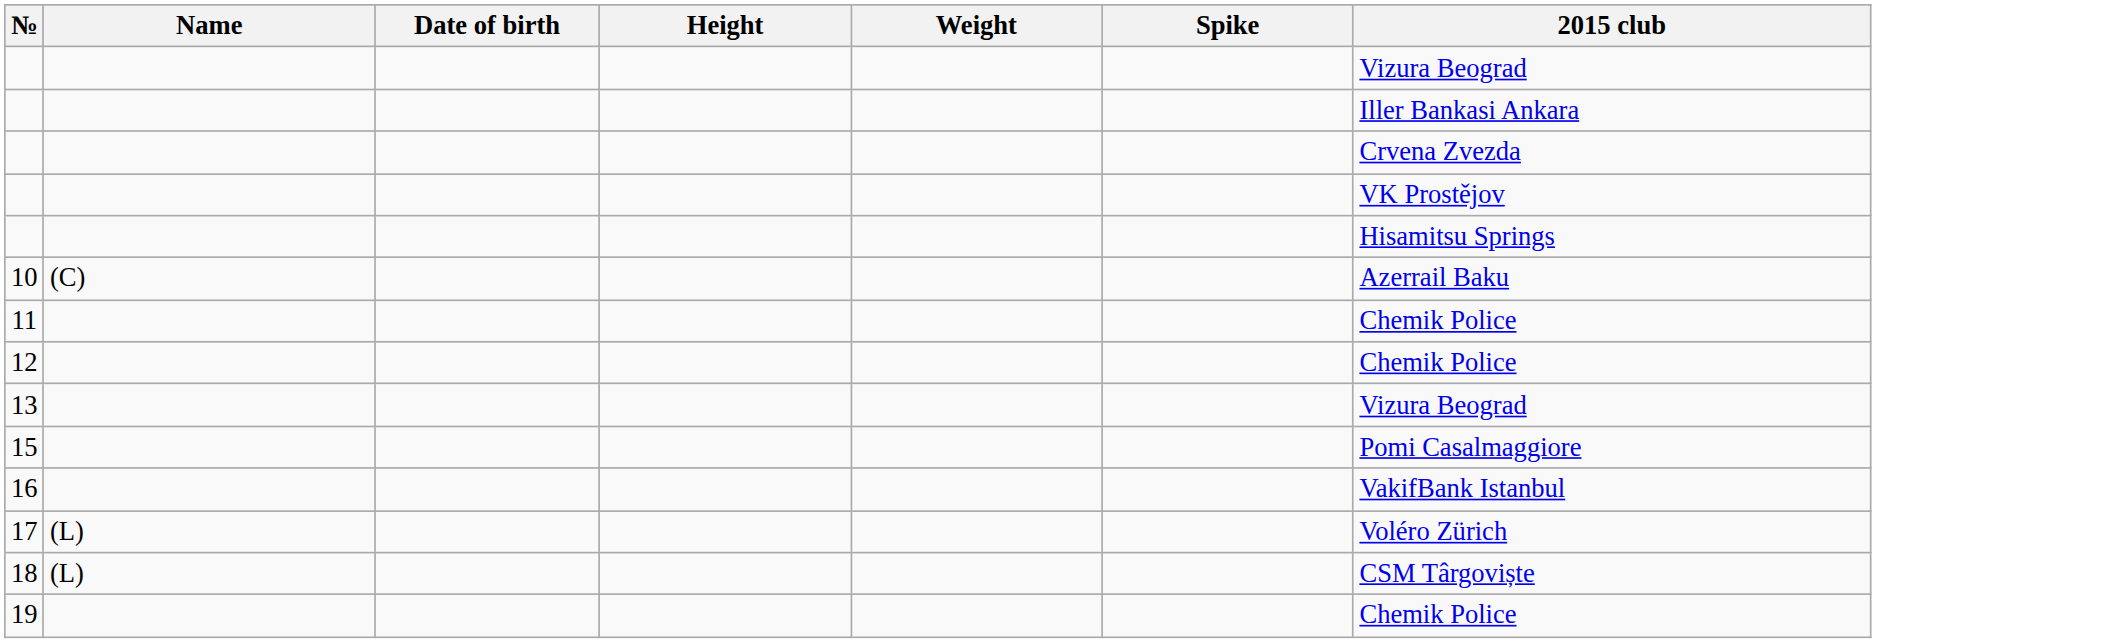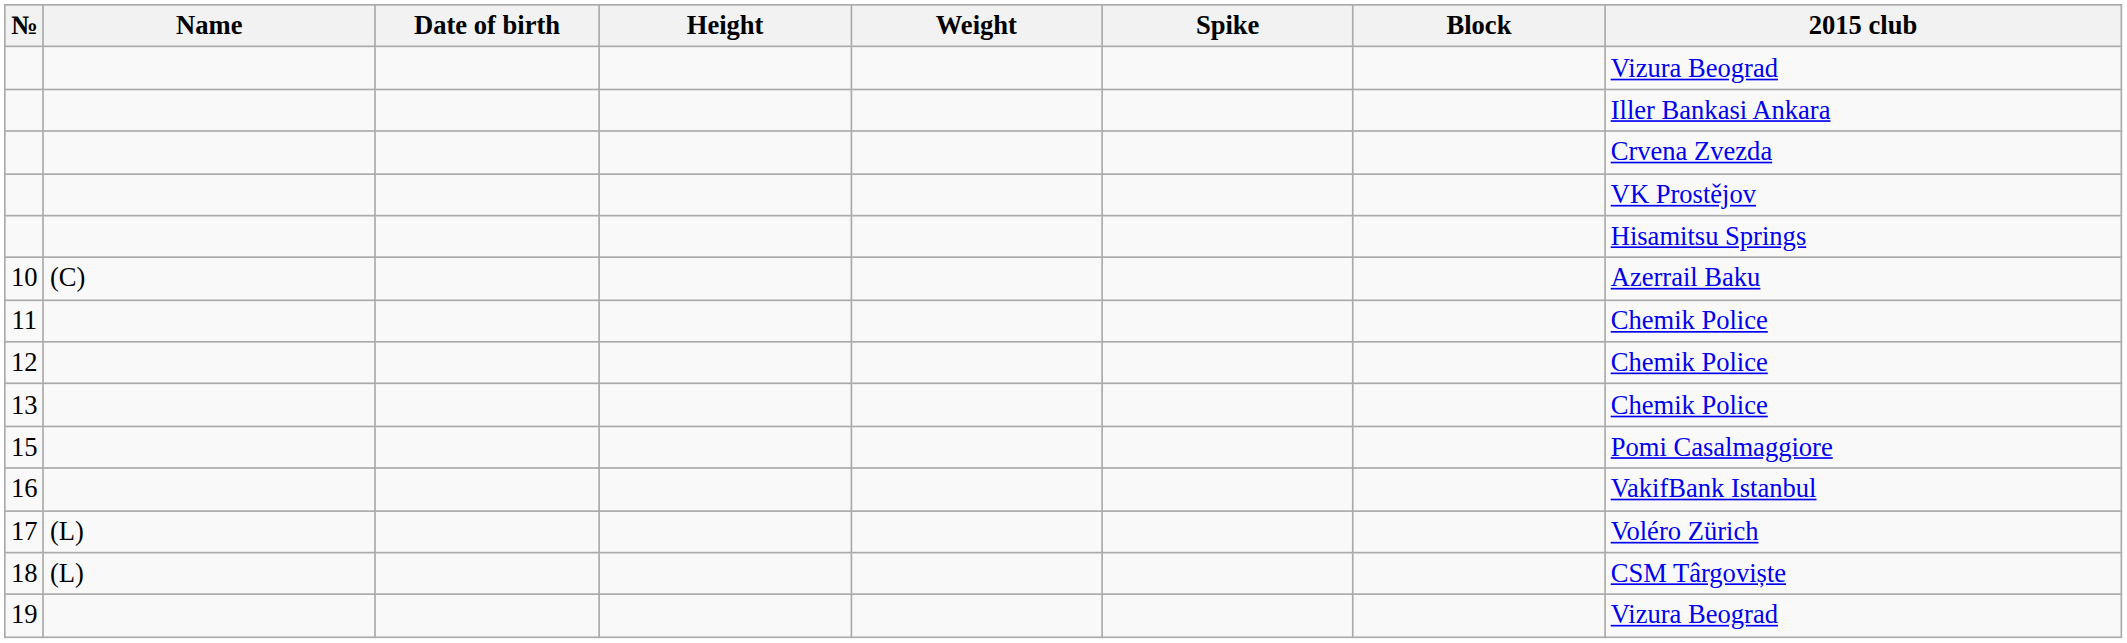+ column: Block
13 | 2015 club: Vizura Beograd -> Chemik Police
19 | 2015 club: Chemik Police -> Vizura Beograd
